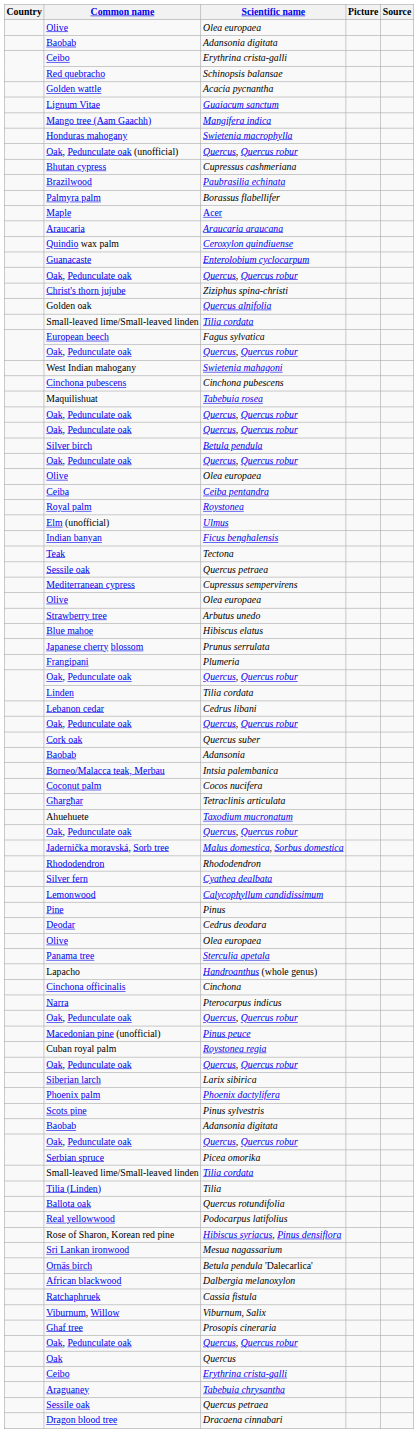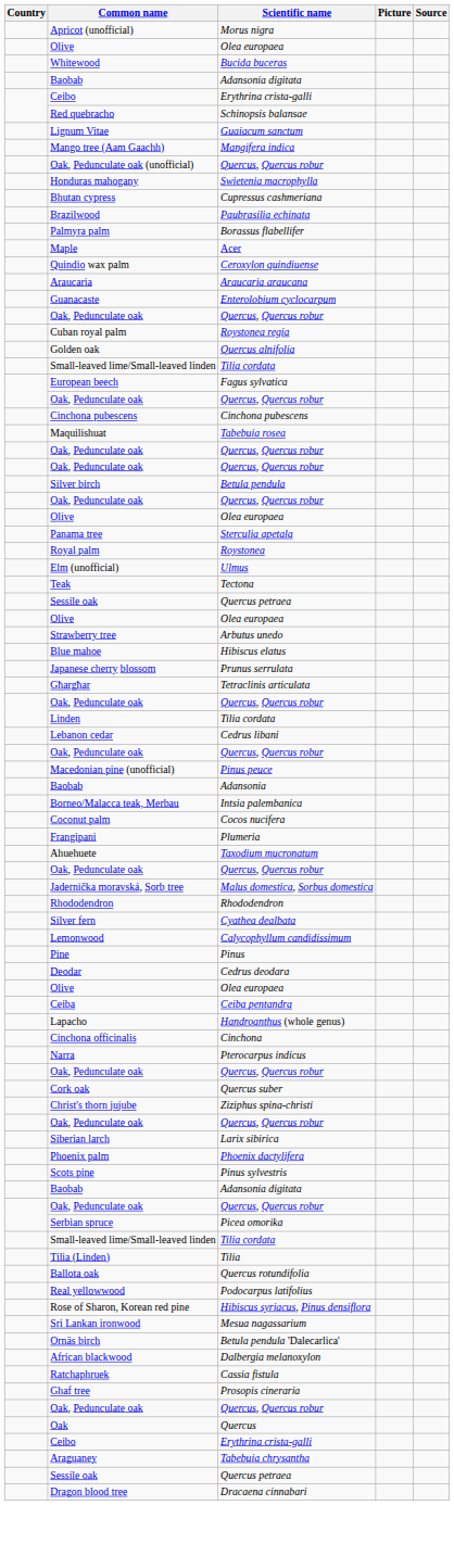+ row: Apricot (unofficial) | Morus nigra
+ row: Whitewood | Bucida buceras
- row: Golden wattle | Acacia pycnantha
rows swapped: Oak, Pedunculate oak (unofficial) <-> Honduras mahogany
rows swapped: Araucaria <-> Quindio wax palm
rows swapped: Cuban royal palm <-> Christ's thorn jujube
- row: West Indian mahogany | Swietenia mahagoni
rows swapped: Ceiba <-> Panama tree
- row: Indian banyan | Ficus benghalensis
- row: Mediterranean cypress | Cupressus sempervirens
rows swapped: Frangipani <-> Għargħar
rows swapped: Macedonian pine (unofficial) <-> Cork oak
- row: Viburnum, Willow | Viburnum, Salix
